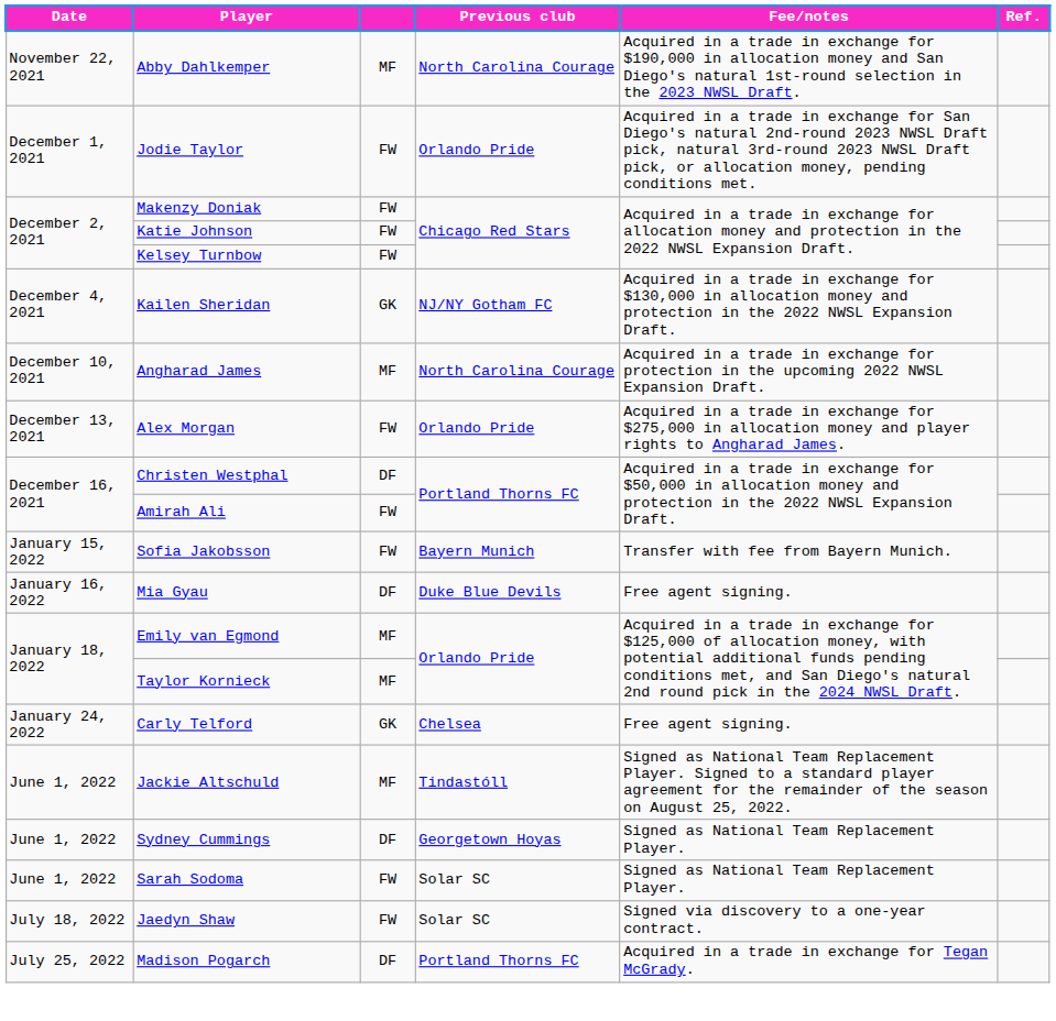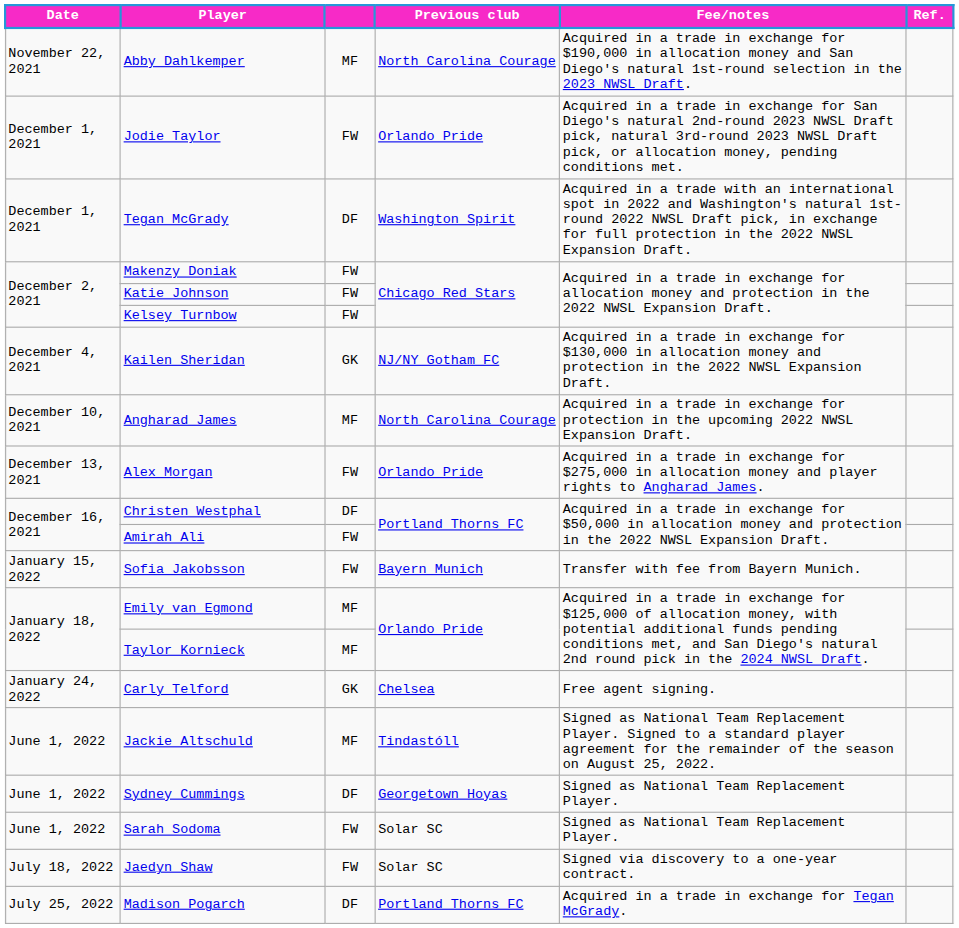+ row: December 1, 2021 | Tegan McGrady | DF | Washington Spirit | Acquired in a trade with an international spot in 2022 and Washington's natural 1st-round 2022 NWSL Draft pick, in exchange for full protection in the 2022 NWSL Expansion Draft.
- row: January 16, 2022 | Mia Gyau | DF | Duke Blue Devils | Free agent signing.
